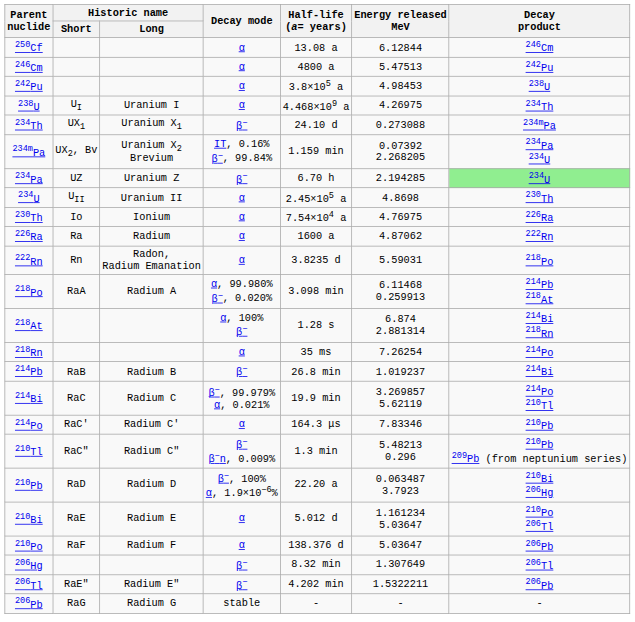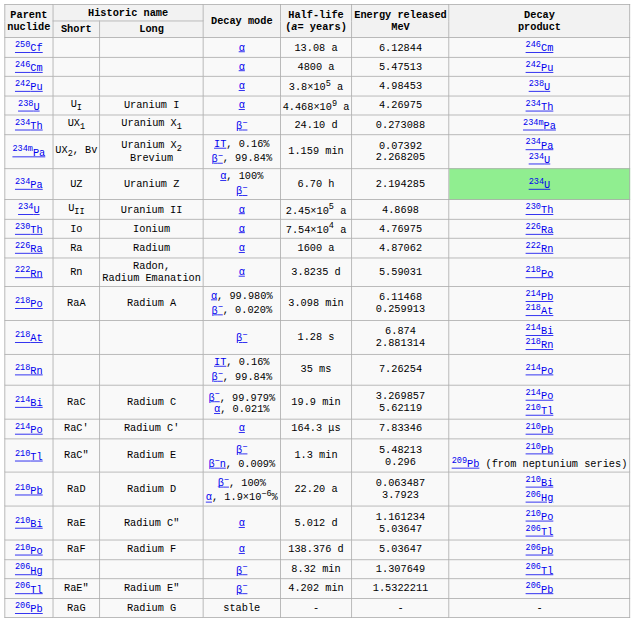234Pa | Decay mode: β− -> α, 100% β−
218At | Decay mode: α, 100% β− -> β−
218Rn | Decay mode: α -> IT, 0.16% β−, 99.84%
- row: 214Pb | RaB | Radium B | β− | 26.8 min | 1.019237 | 214Bi
210Tl | Historic name / Long: Radium C" -> Radium E
210Bi | Historic name / Long: Radium E -> Radium C"
